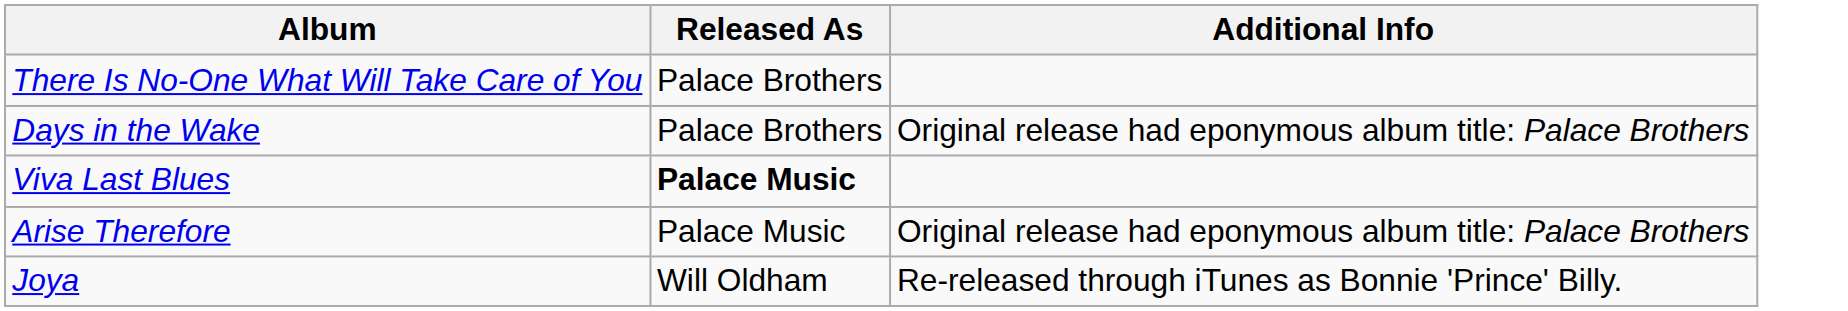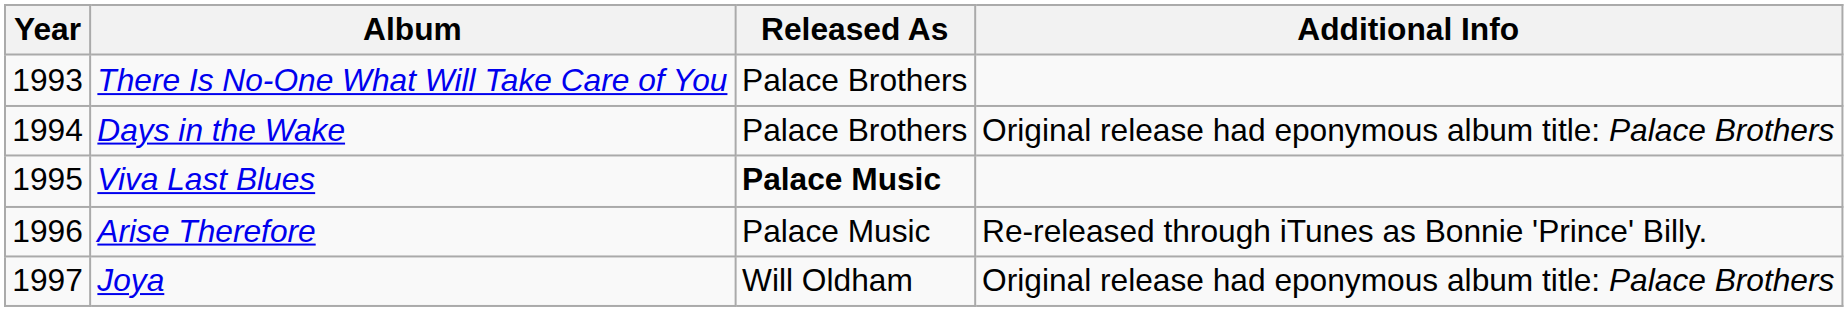+ column: Year | 1993 | 1994 | 1995 | 1996 | 1997
Arise Therefore | Additional Info: Original release had eponymous album title: Palace Brothers -> Re-released through iTunes as Bonnie 'Prince' Billy.
Joya | Additional Info: Re-released through iTunes as Bonnie 'Prince' Billy. -> Original release had eponymous album title: Palace Brothers
